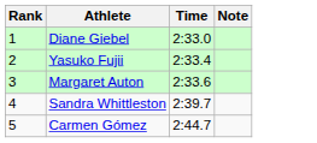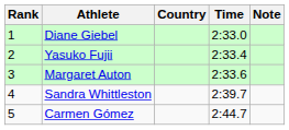+ column: Country
